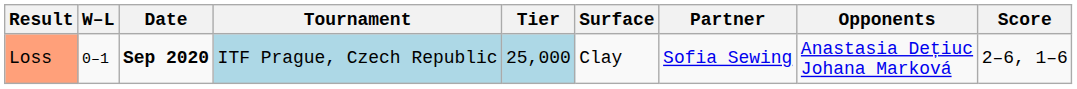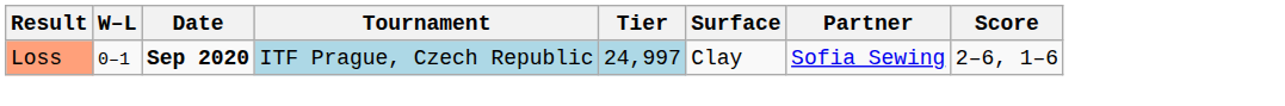- column: Opponents | Anastasia Dețiuc Johana Marková
Loss | Tier: 25,000 -> 24,997
